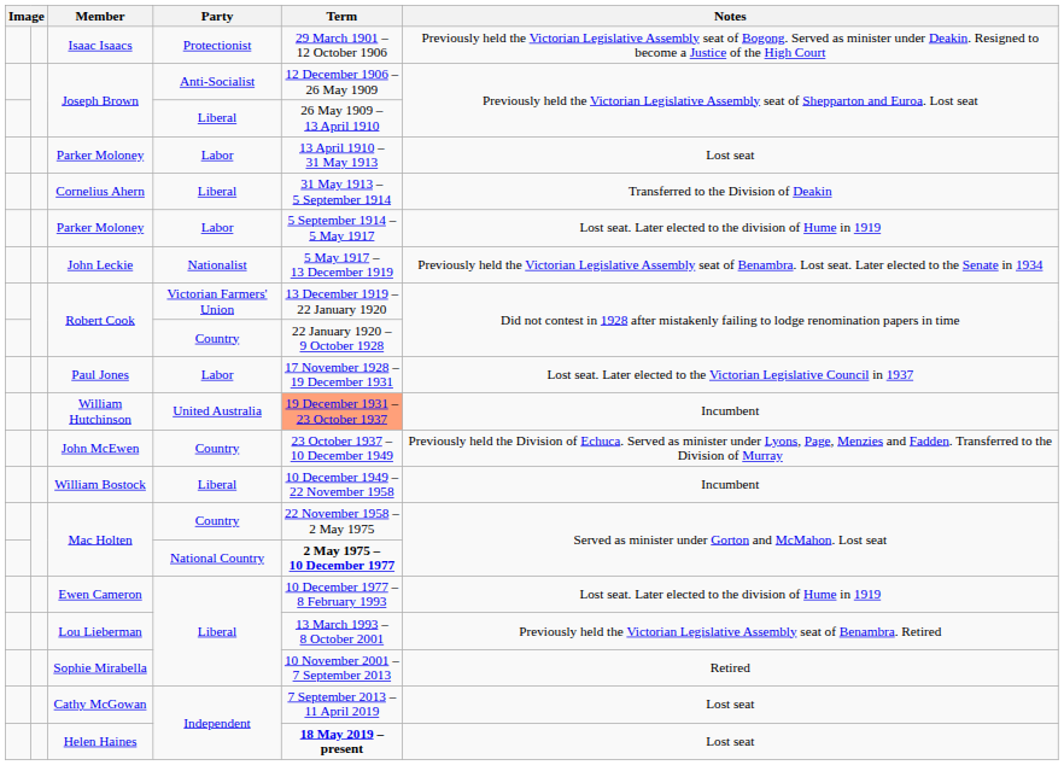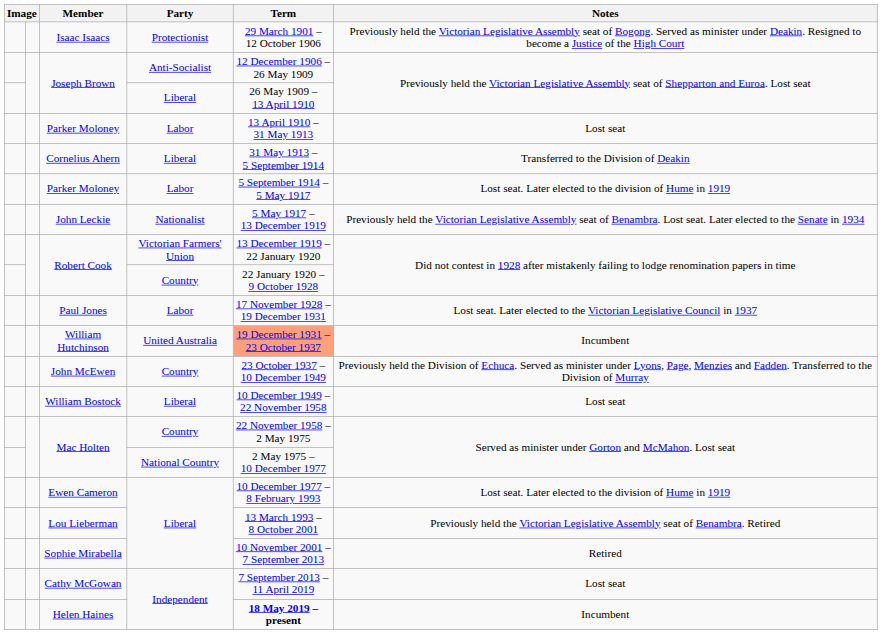William Bostock | Notes: Incumbent -> Lost seat
Mac Holten / National Country | Term: bold -> normal
Helen Haines | Notes: Lost seat -> Incumbent
